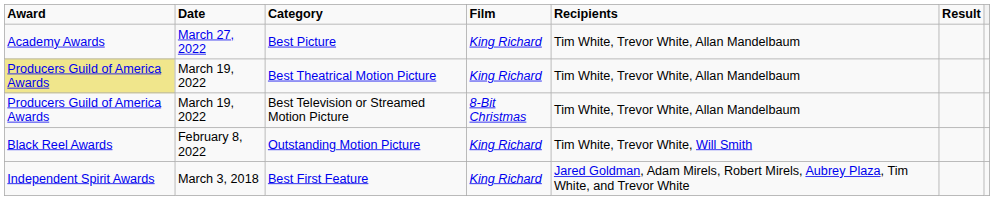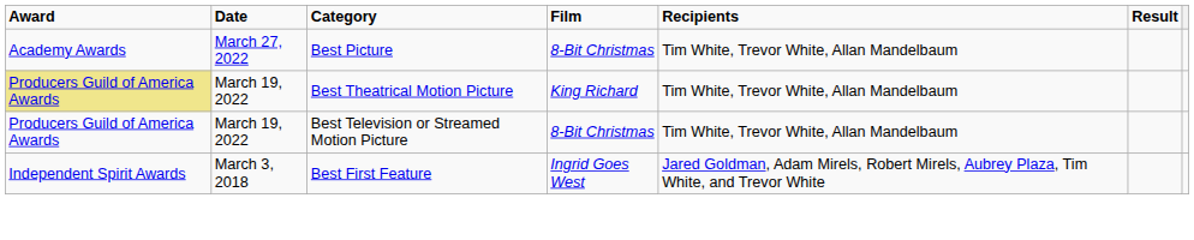Best Picture | Film: King Richard -> 8-Bit Christmas
- row: Black Reel Awards | February 8, 2022 | Outstanding Motion Picture | King Richard | Tim White, Trevor White, Will Smith
Best First Feature | Film: King Richard -> Ingrid Goes West
